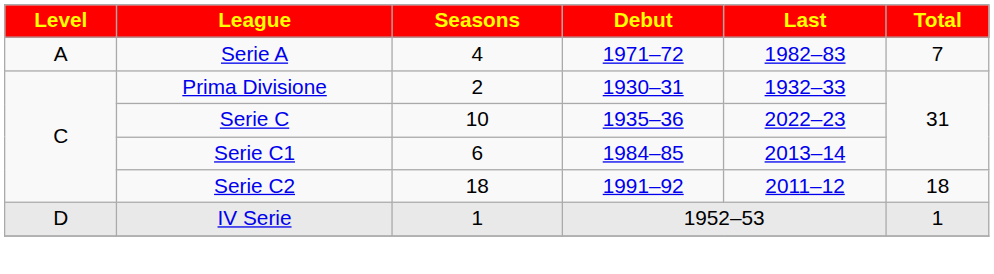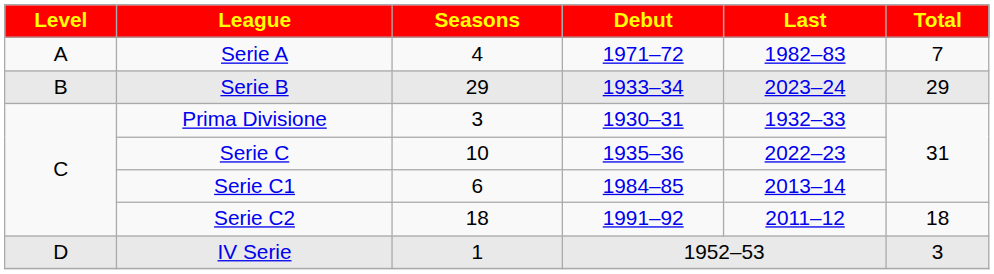+ row: B | Serie B | 29 | 1933–34 | 2023–24 | 29
Prima Divisione | Seasons: 2 -> 3
IV Serie | Total: 1 -> 3
